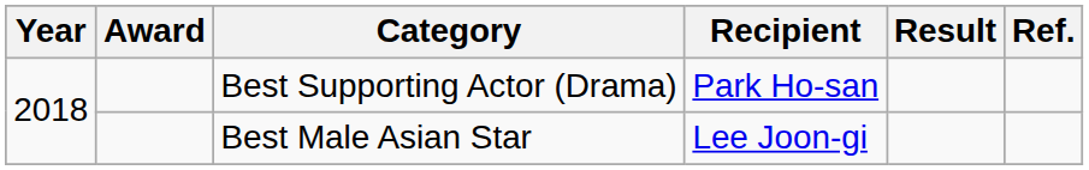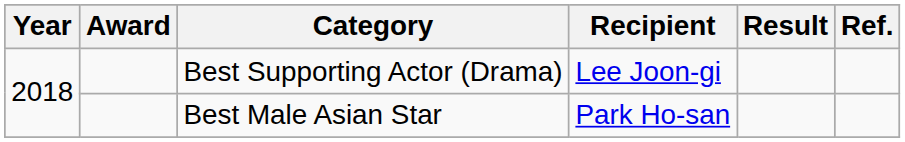Best Supporting Actor (Drama) | Recipient: Park Ho-san -> Lee Joon-gi
Best Male Asian Star | Recipient: Lee Joon-gi -> Park Ho-san
